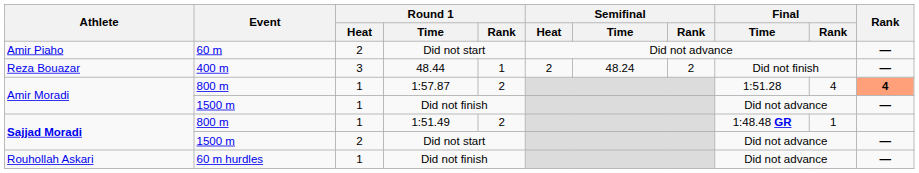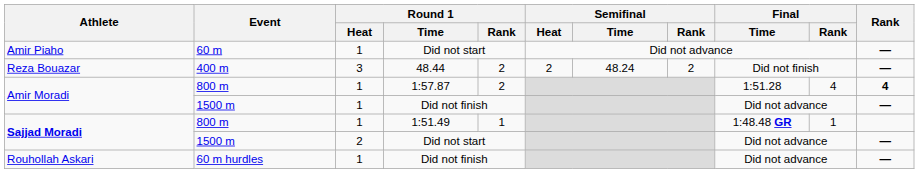Amir Piaho | Round 1 / Heat: 2 -> 1
Reza Bouazar | Round 1 / Rank: 1 -> 2
Amir Moradi / 800 m | Rank: lightsalmon background -> no background
Sajjad Moradi / 800 m | Round 1 / Rank: 2 -> 1
